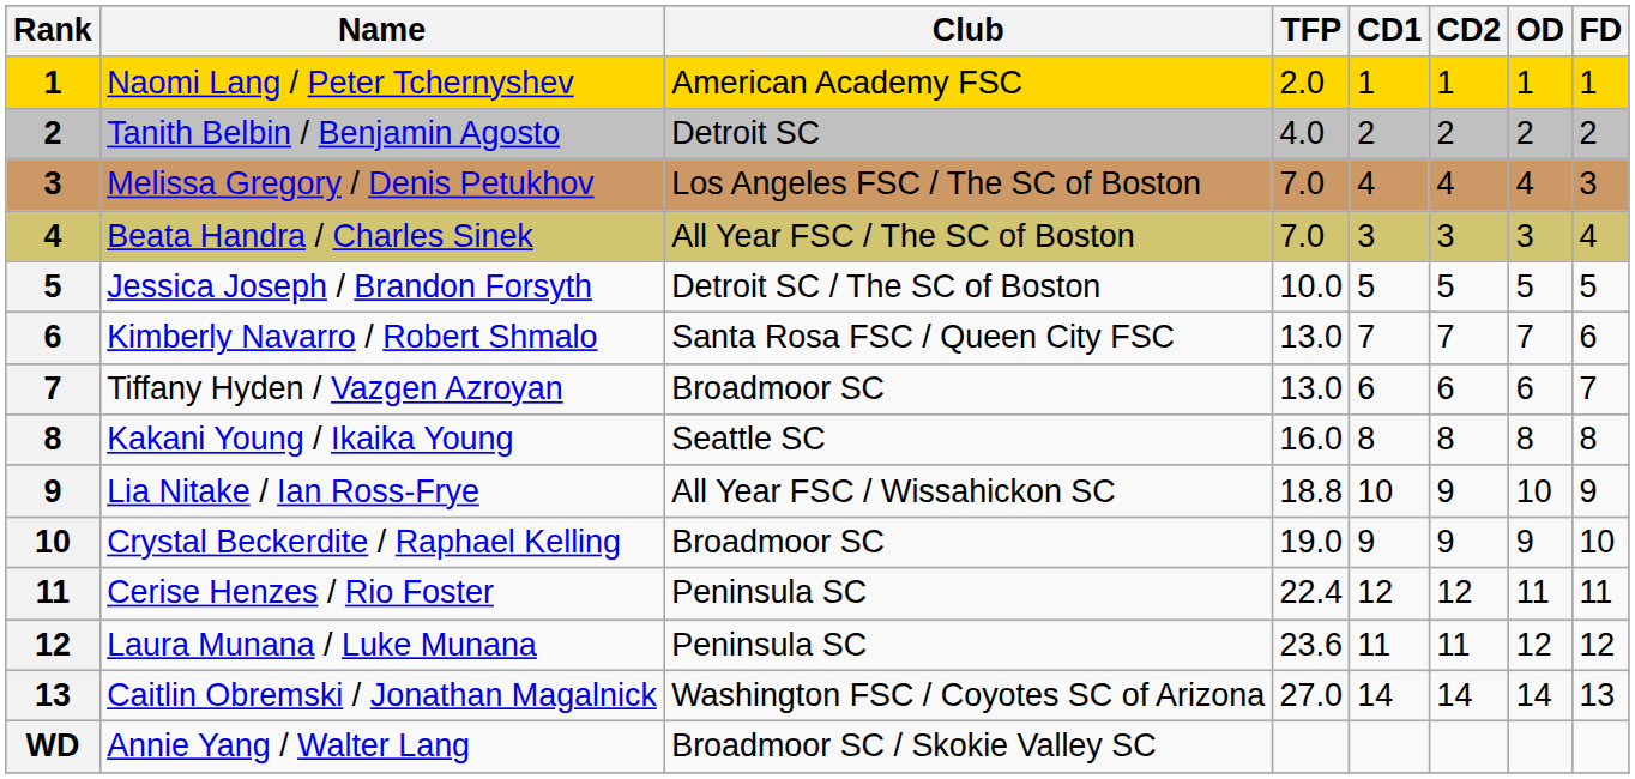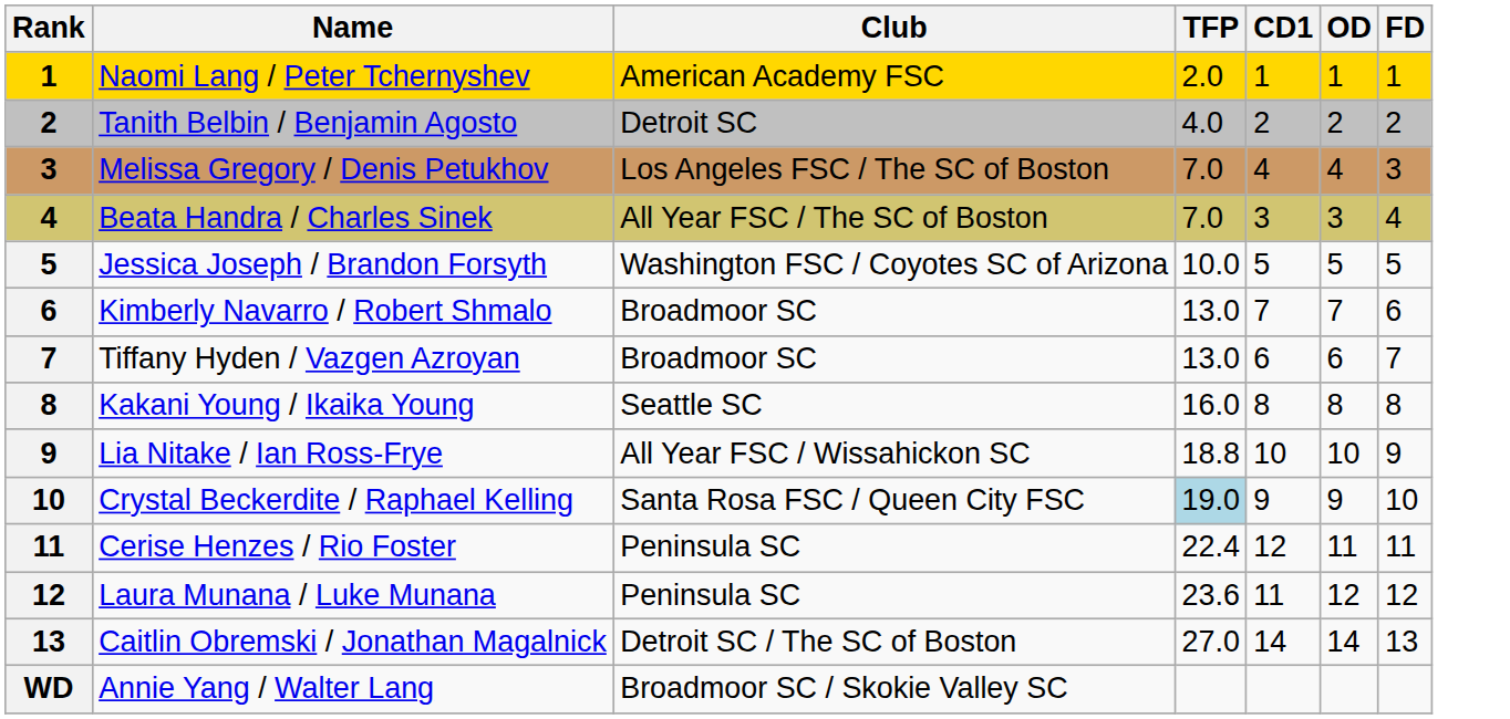- column: CD2 | 1 | 2 | 4 | 3 | 5 | 7 | 6 | 8 | 9 | 9 | 12 | 11 | 14
Jessica Joseph / Brandon Forsyth | Club: Detroit SC / The SC of Boston -> Washington FSC / Coyotes SC of Arizona
Kimberly Navarro / Robert Shmalo | Club: Santa Rosa FSC / Queen City FSC -> Broadmoor SC
Crystal Beckerdite / Raphael Kelling | Club: Broadmoor SC -> Santa Rosa FSC / Queen City FSC
Crystal Beckerdite / Raphael Kelling | TFP: no background -> lightblue background
Caitlin Obremski / Jonathan Magalnick | Club: Washington FSC / Coyotes SC of Arizona -> Detroit SC / The SC of Boston
